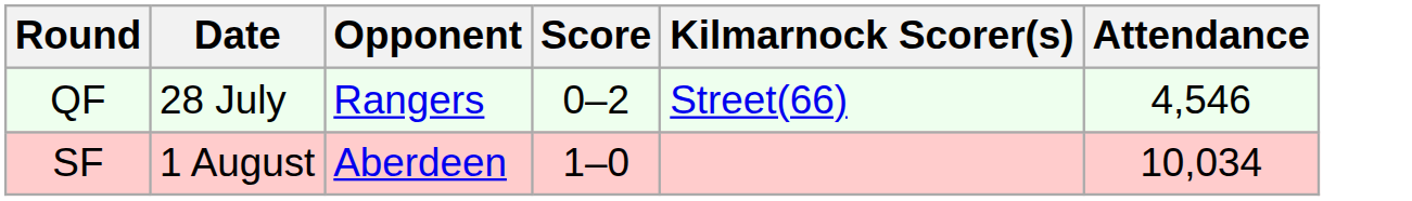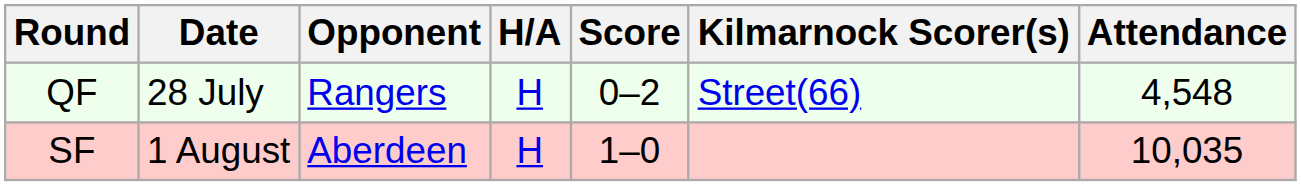+ column: H/A | H | H
QF | Attendance: 4,546 -> 4,548
SF | Attendance: 10,034 -> 10,035
